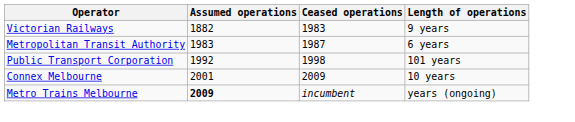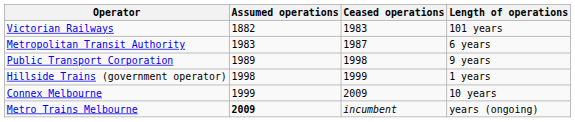Victorian Railways | Length of operations: 9 years -> 101 years
Public Transport Corporation | Assumed operations: 1992 -> 1989
Public Transport Corporation | Length of operations: 101 years -> 9 years
+ row: Hillside Trains (government operator) | 1998 | 1999 | 1 years
Connex Melbourne | Assumed operations: 2001 -> 1999
